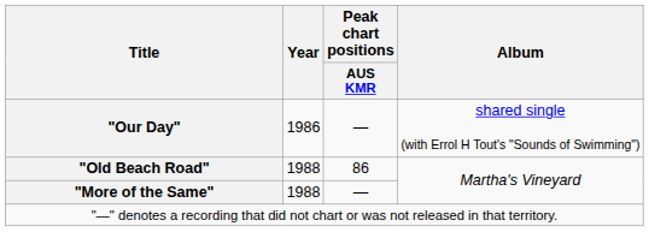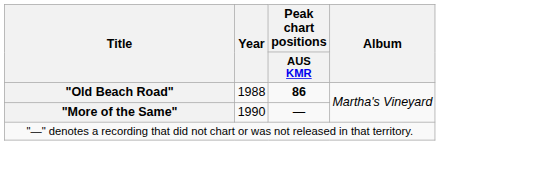- row: "Our Day" | 1986 | — | shared single (with Errol H Tout's "Sounds of Swimming")
"Old Beach Road" | Peak chart positions / AUS KMR: normal -> bold
"More of the Same" | Year: 1988 -> 1990
